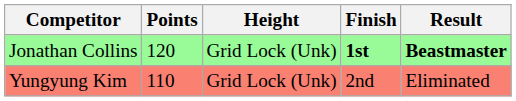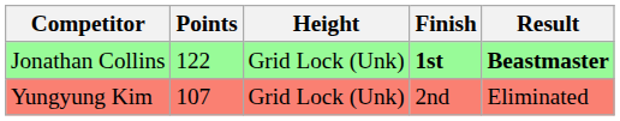Jonathan Collins | Points: 120 -> 122
Yungyung Kim | Points: 110 -> 107
